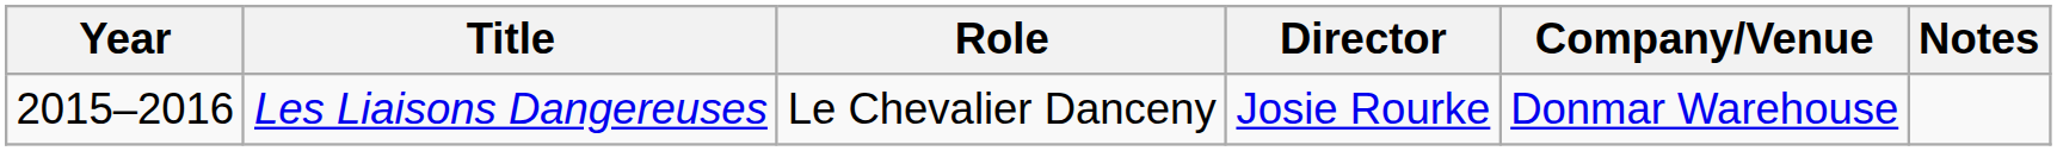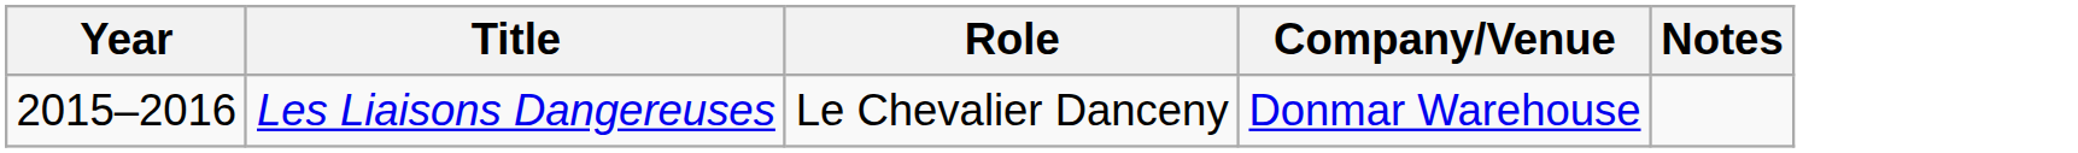- column: Director | Josie Rourke
